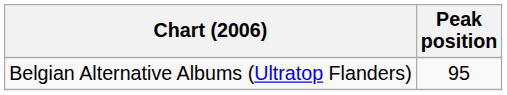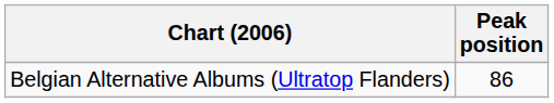Belgian Alternative Albums (Ultratop Flanders) | Peak position: 95 -> 86
